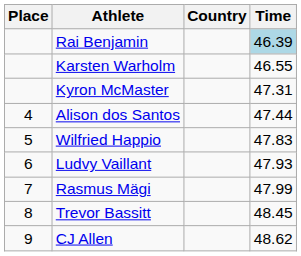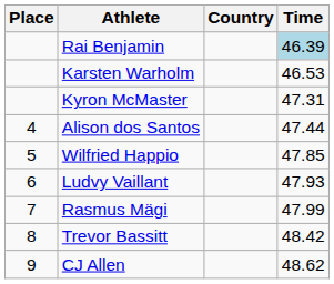Karsten Warholm | Time: 46.55 -> 46.53
Wilfried Happio | Time: 47.83 -> 47.85
Trevor Bassitt | Time: 48.45 -> 48.42
